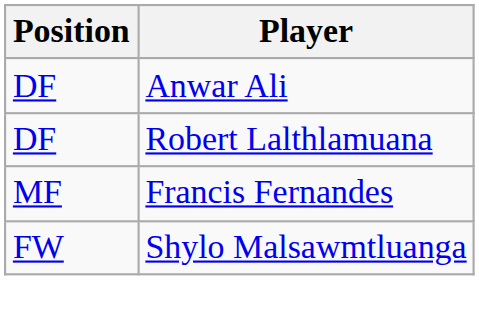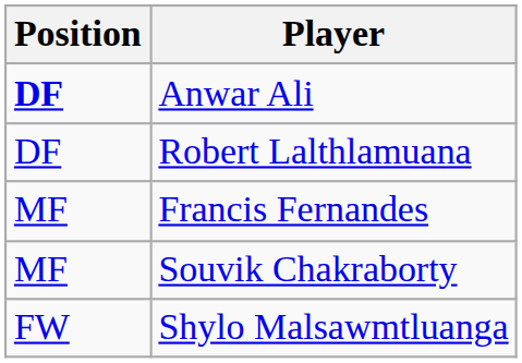Anwar Ali | Position: normal -> bold
+ row: MF | Souvik Chakraborty
